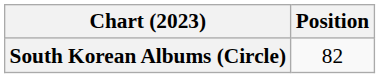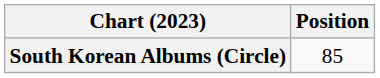South Korean Albums (Circle) | Position: 82 -> 85
